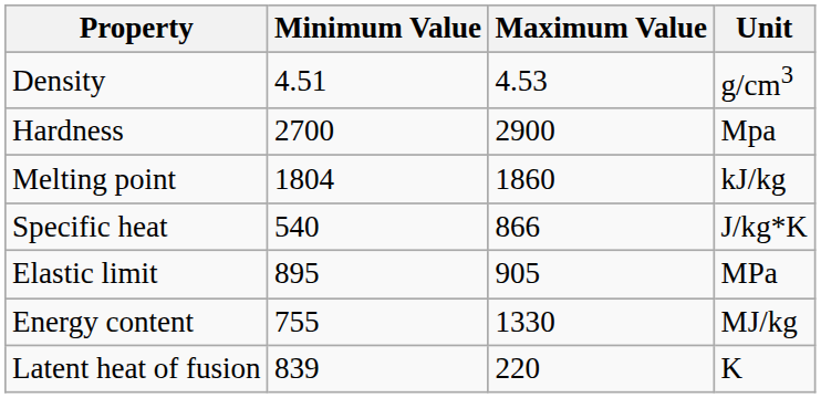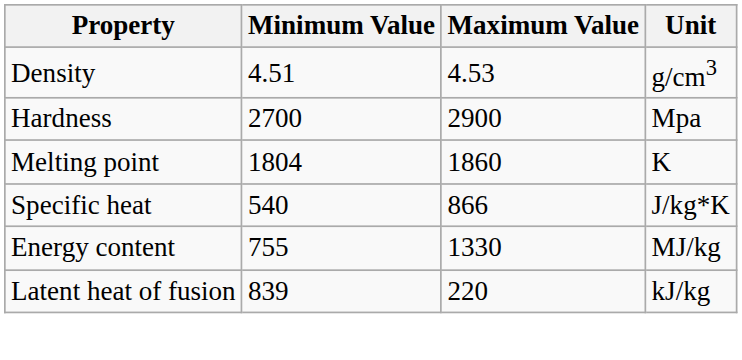Melting point | Unit: kJ/kg -> K
- row: Elastic limit | 895 | 905 | MPa
Latent heat of fusion | Unit: K -> kJ/kg
